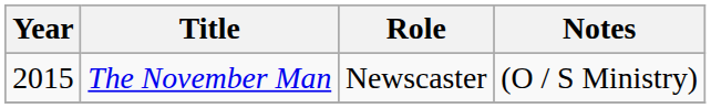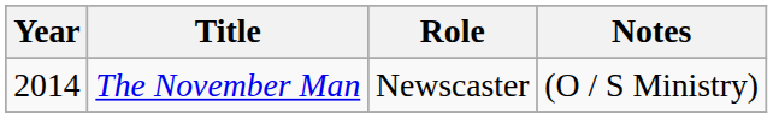The November Man | Year: 2015 -> 2014
